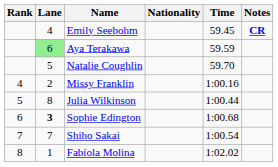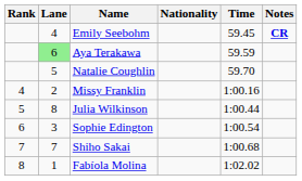Sophie Edington | Lane: bold -> normal
Sophie Edington | Time: 1:00.68 -> 1:00.54
Shiho Sakai | Time: 1:00.54 -> 1:00.68
